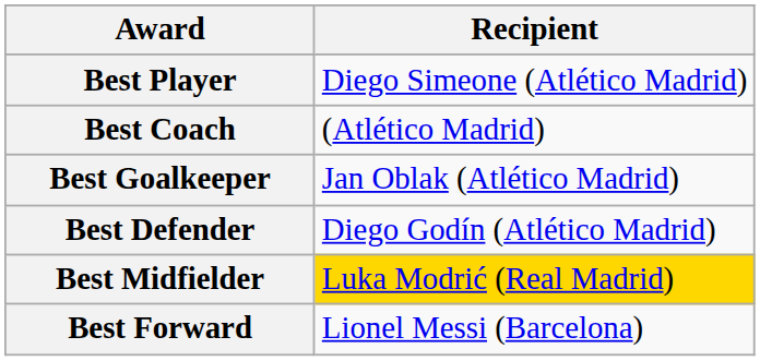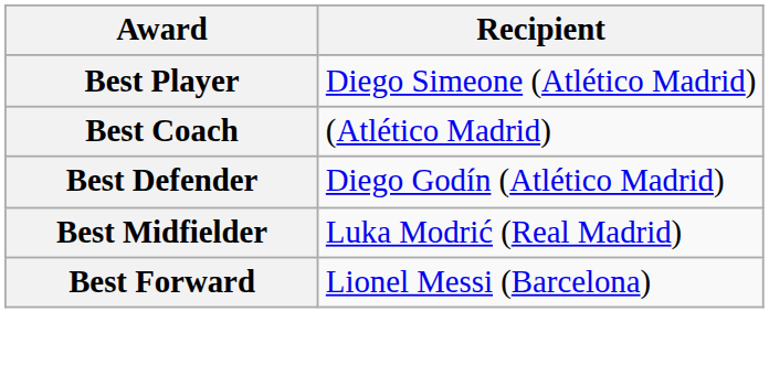- row: Best Goalkeeper | Jan Oblak (Atlético Madrid)
Best Midfielder | Recipient: gold background -> no background
